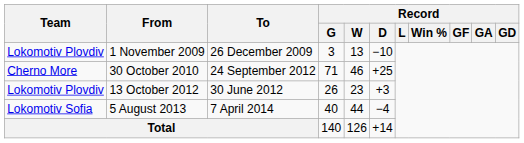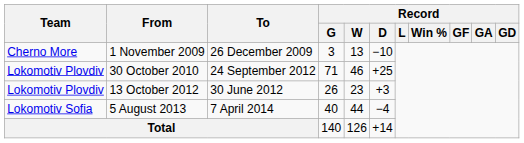1 November 2009 | Team: Lokomotiv Plovdiv -> Cherno More
30 October 2010 | Team: Cherno More -> Lokomotiv Plovdiv
